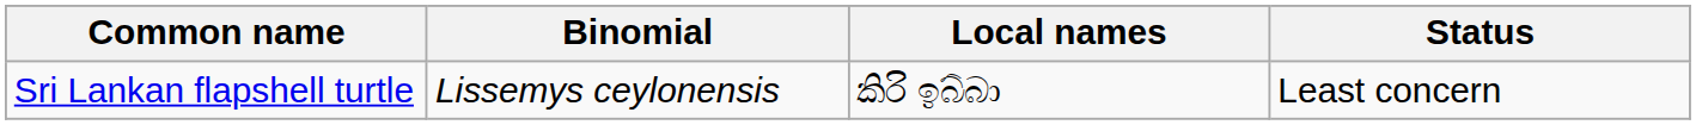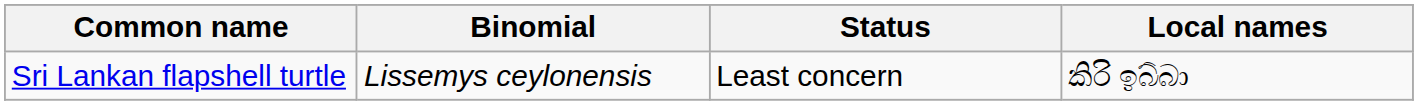columns swapped: Local names <-> Status
